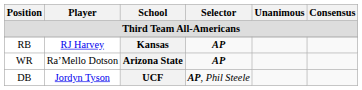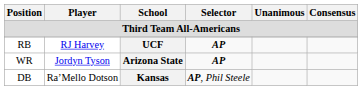RB | School: Kansas -> UCF
WR | Player: Ra’Mello Dotson -> Jordyn Tyson
DB | Player: Jordyn Tyson -> Ra’Mello Dotson
DB | School: UCF -> Kansas
